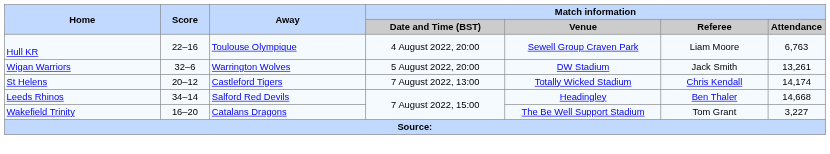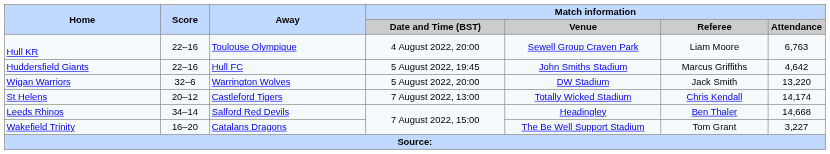+ row: Huddersfield Giants | 22–16 | Hull FC | 5 August 2022, 19:45 | John Smiths Stadium | Marcus Griffiths | 4,642
Wigan Warriors | Match information / Attendance: 13,261 -> 13,220
